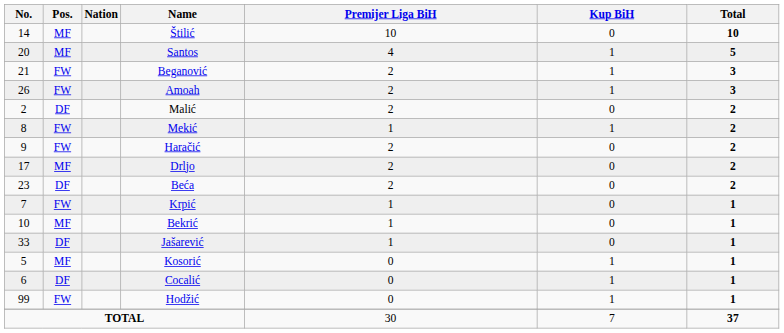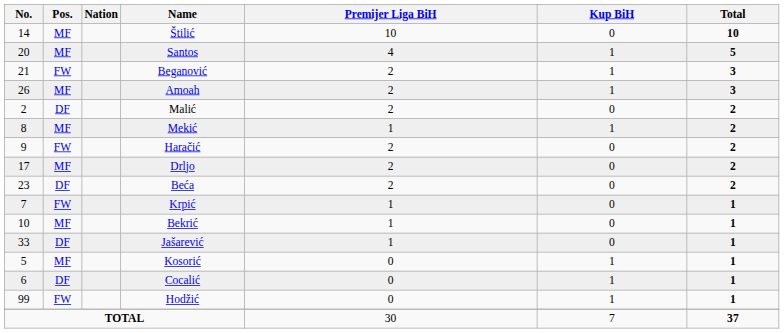Amoah | Pos.: FW -> MF
Mekić | Pos.: FW -> MF
